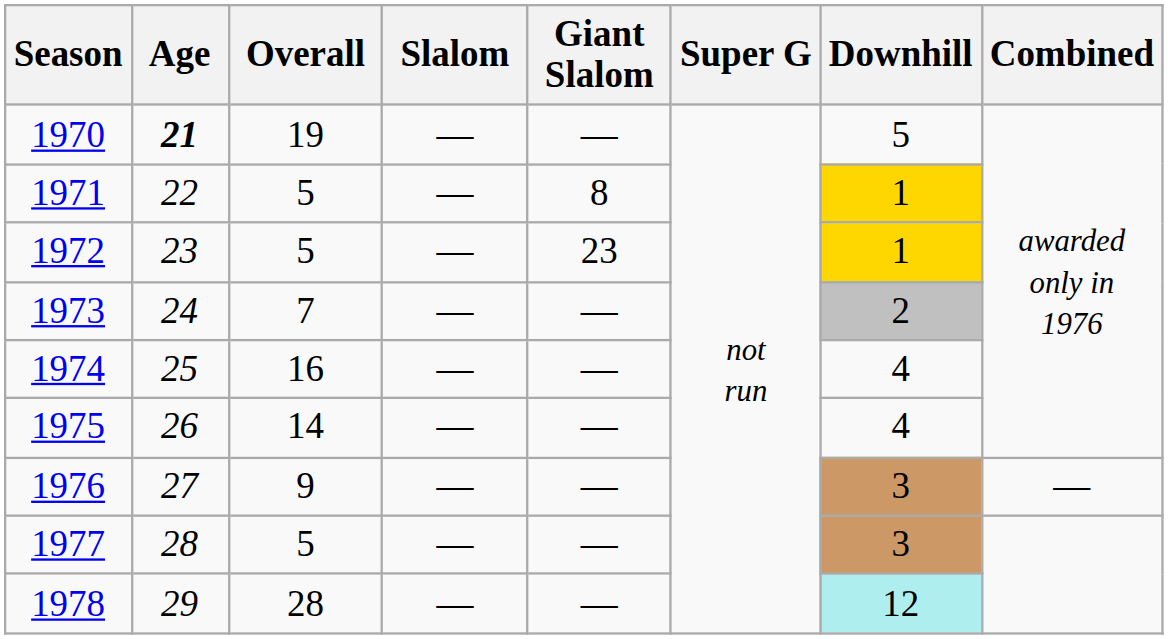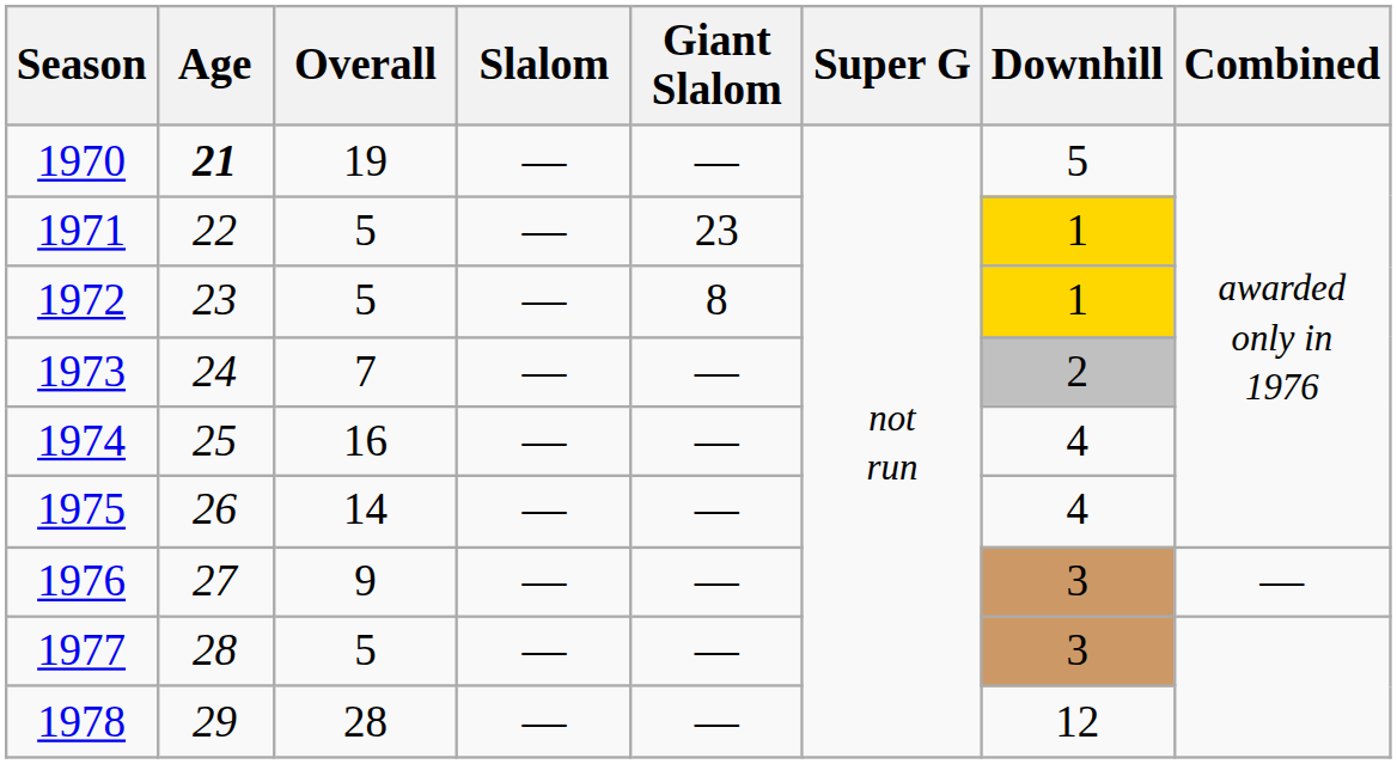1971 | Giant Slalom: 8 -> 23
1972 | Giant Slalom: 23 -> 8
1978 | Downhill: paleturquoise background -> no background
